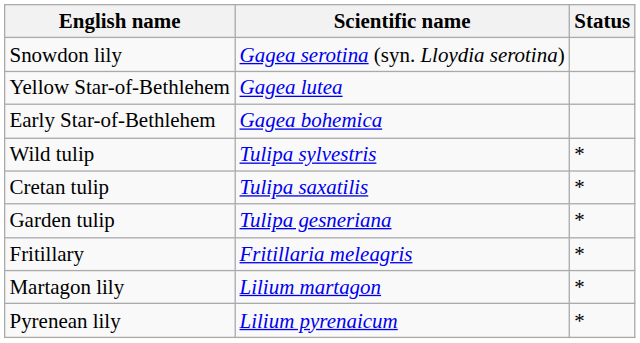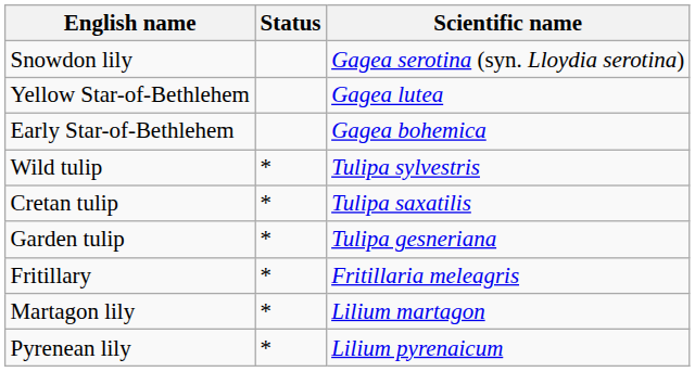columns swapped: Scientific name <-> Status
